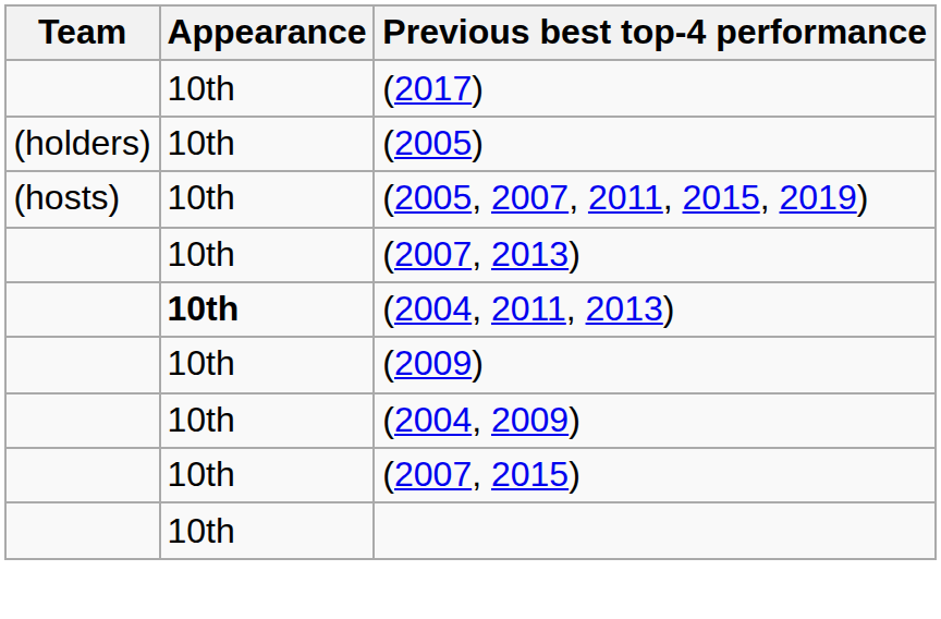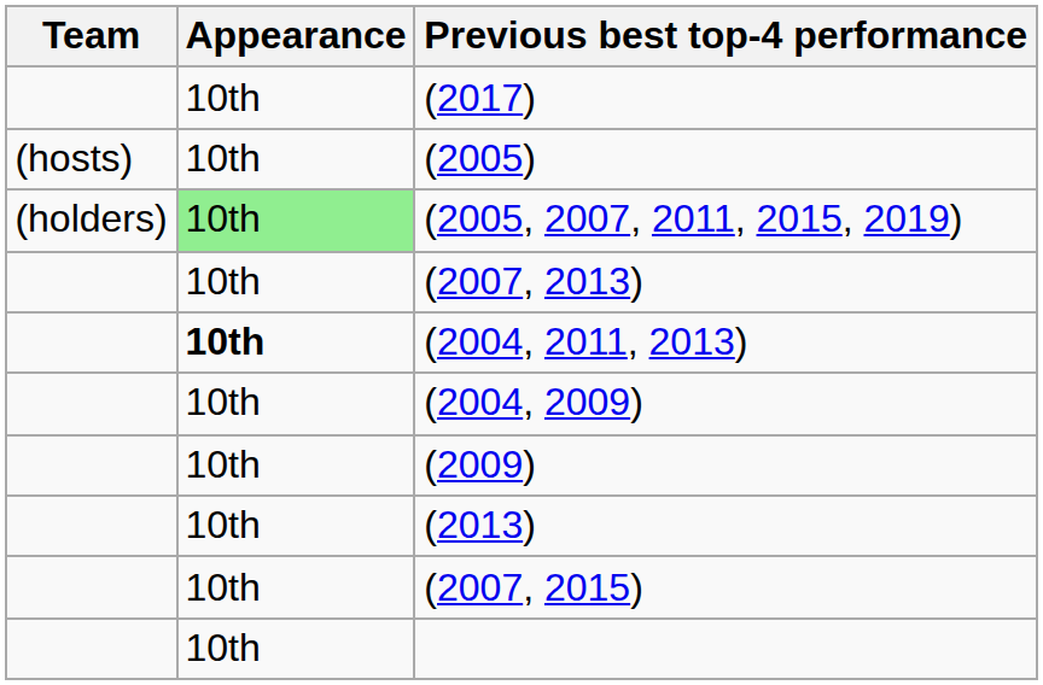(2005) | Team: (holders) -> (hosts)
(2005, 2007, 2011, 2015, 2019) | Team: (hosts) -> (holders)
(2005, 2007, 2011, 2015, 2019) | Appearance: no background -> lightgreen background
rows swapped: (2009) <-> (2004, 2009)
+ row: 10th | (2013)
